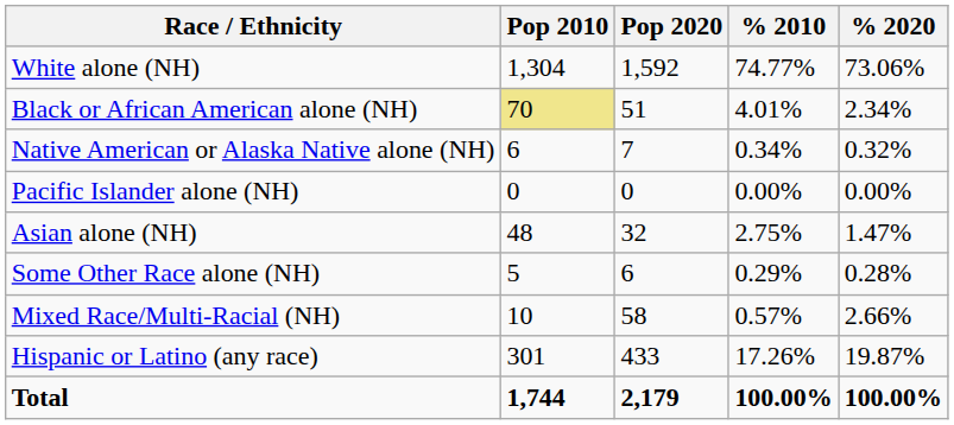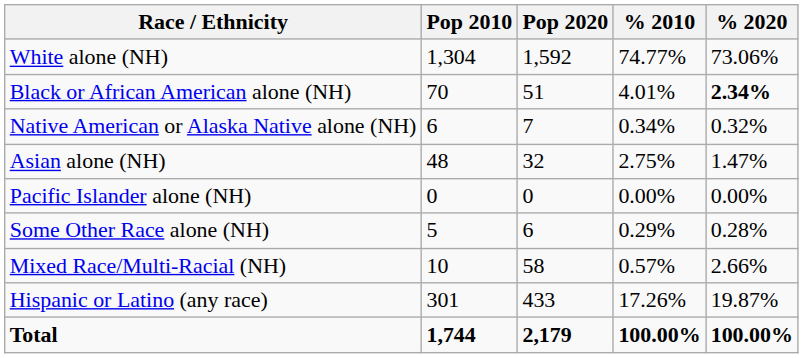Black or African American alone (NH) | Pop 2010: khaki background -> no background
Black or African American alone (NH) | % 2020: normal -> bold
rows swapped: Asian alone (NH) <-> Pacific Islander alone (NH)
